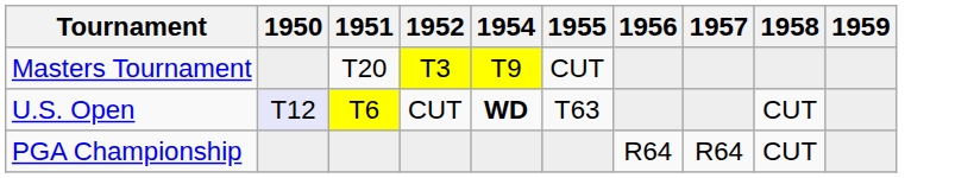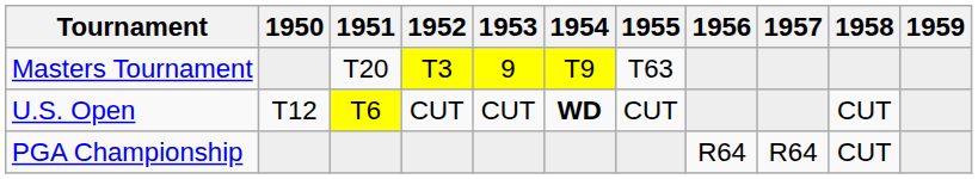+ column: 1953 | 9 | CUT
Masters Tournament | 1955: CUT -> T63
U.S. Open | 1950: lavender background -> no background
U.S. Open | 1955: T63 -> CUT
